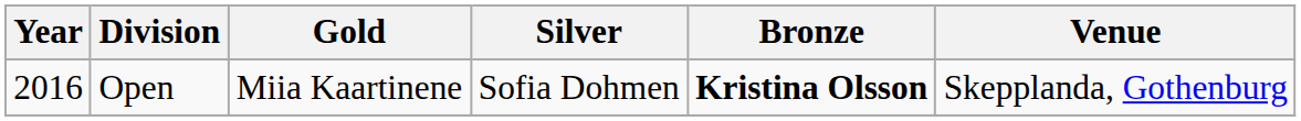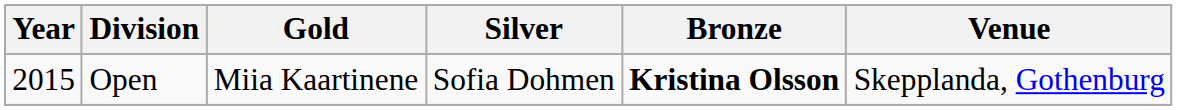Open | Year: 2016 -> 2015
